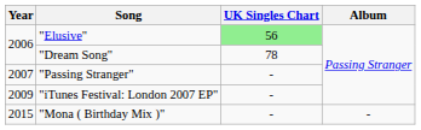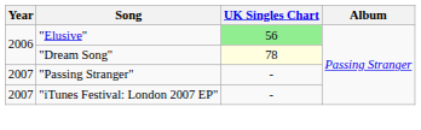"Dream Song" | UK Singles Chart: no background -> lightyellow background
"iTunes Festival: London 2007 EP" | Year: 2009 -> 2007
- row: 2015 | "Mona ( Birthday Mix )" | - | -
